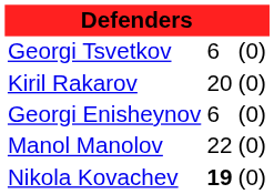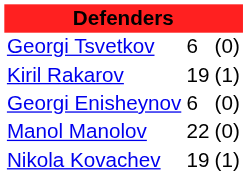Kiril Rakarov | column 2: 20 -> 19
Kiril Rakarov | column 3: (0) -> (1)
Nikola Kovachev | column 2: bold -> normal
Nikola Kovachev | column 3: (0) -> (1)
